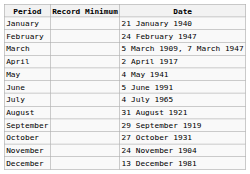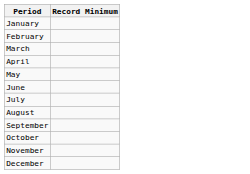- column: Date | 21 January 1940 | 24 February 1947 | 5 March 1909, 7 March 1947 | 2 April 1917 | 4 May 1941 | 5 June 1991 | 4 July 1965 | 31 August 1921 | 29 September 1919 | 27 October 1931 | 24 November 1904 | 13 December 1981
